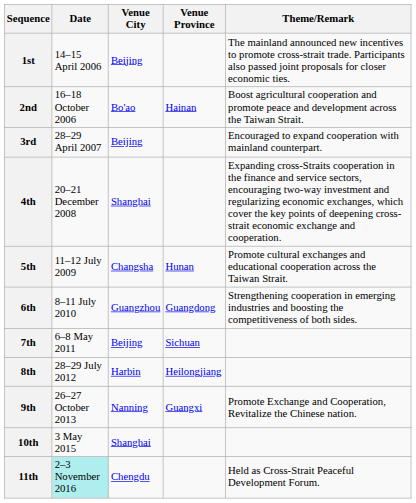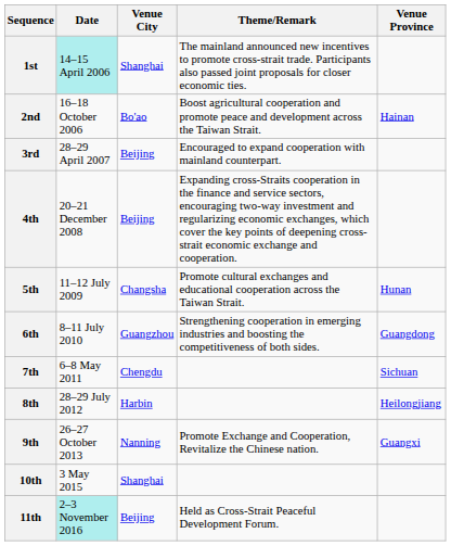columns swapped: Venue Province <-> Theme/Remark
1st | Date: no background -> paleturquoise background
1st | Venue City: Beijing -> Shanghai
4th | Venue City: Shanghai -> Beijing
7th | Venue City: Beijing -> Chengdu
11th | Venue City: Chengdu -> Beijing
